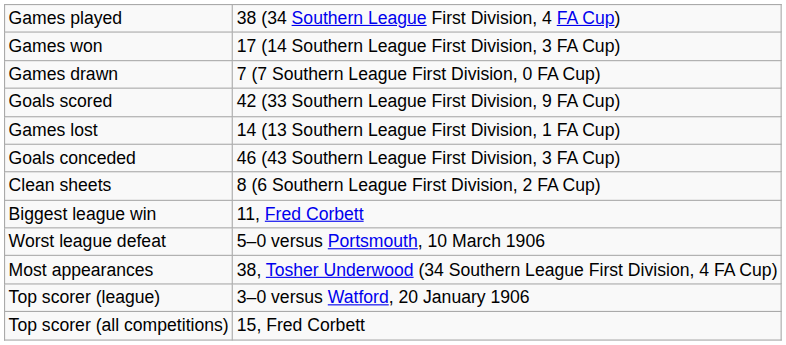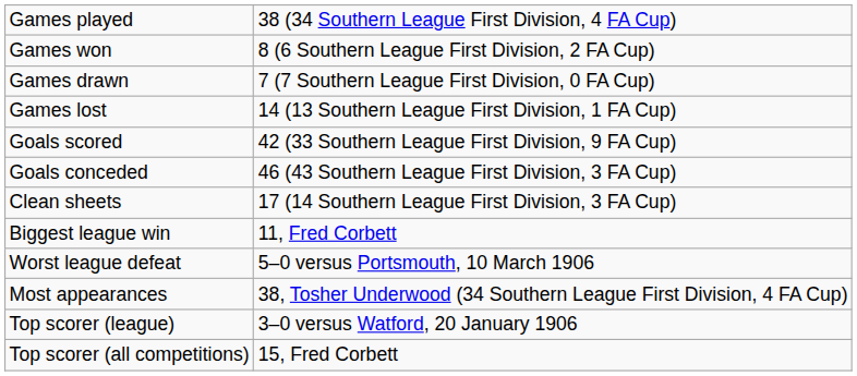Games won | column 2: 17 (14 Southern League First Division, 3 FA Cup) -> 8 (6 Southern League First Division, 2 FA Cup)
rows swapped: Games lost <-> Goals scored
Clean sheets | column 2: 8 (6 Southern League First Division, 2 FA Cup) -> 17 (14 Southern League First Division, 3 FA Cup)
